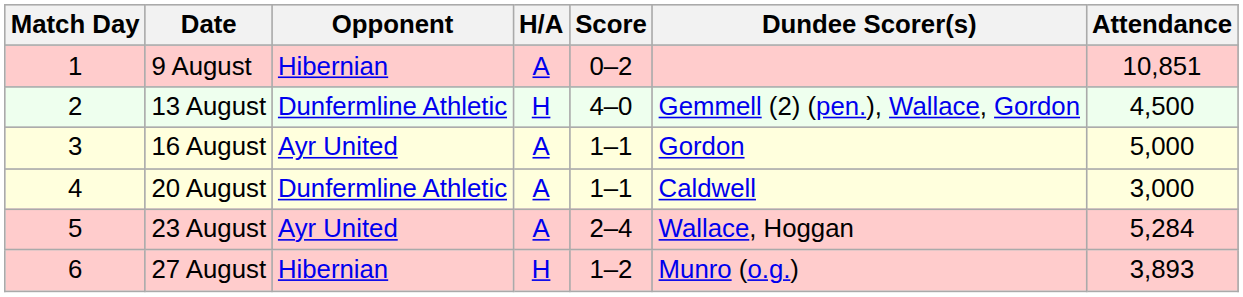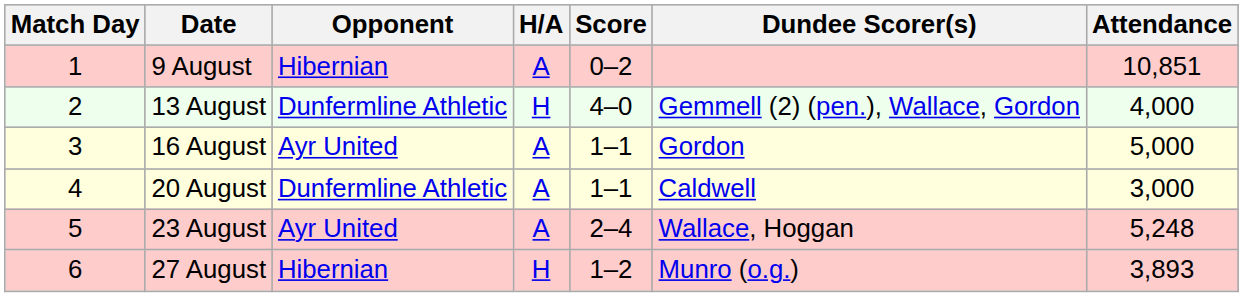13 August | Attendance: 4,500 -> 4,000
23 August | Attendance: 5,284 -> 5,248
